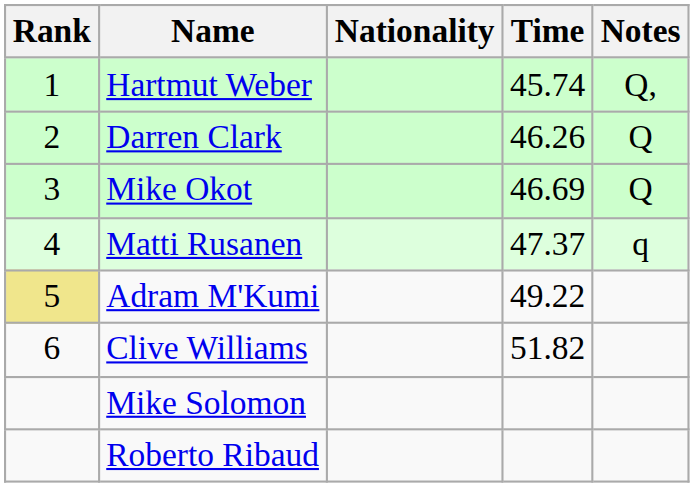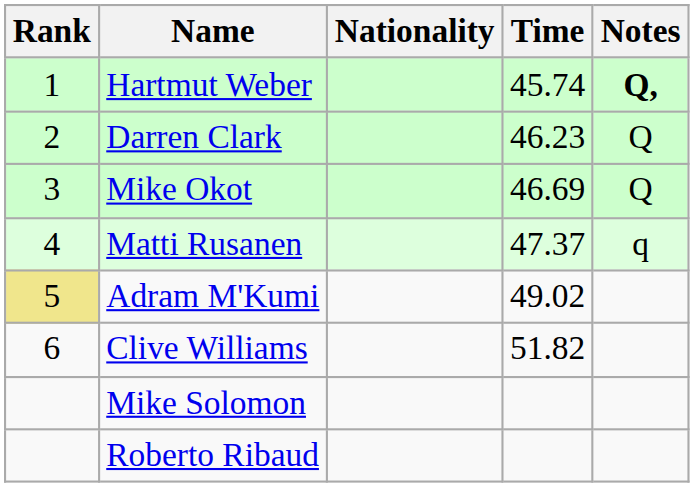Hartmut Weber | Notes: normal -> bold
Darren Clark | Time: 46.26 -> 46.23
Adram M'Kumi | Time: 49.22 -> 49.02
